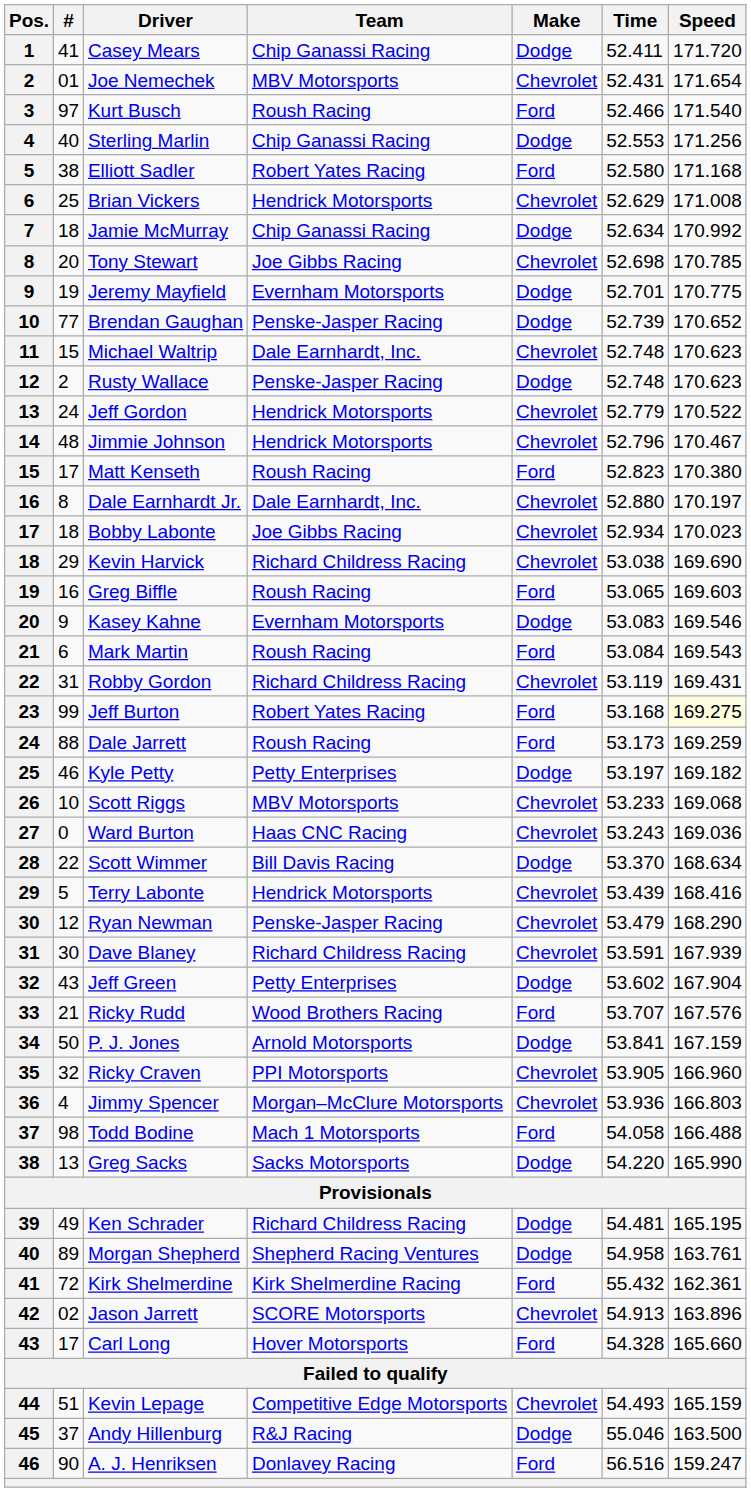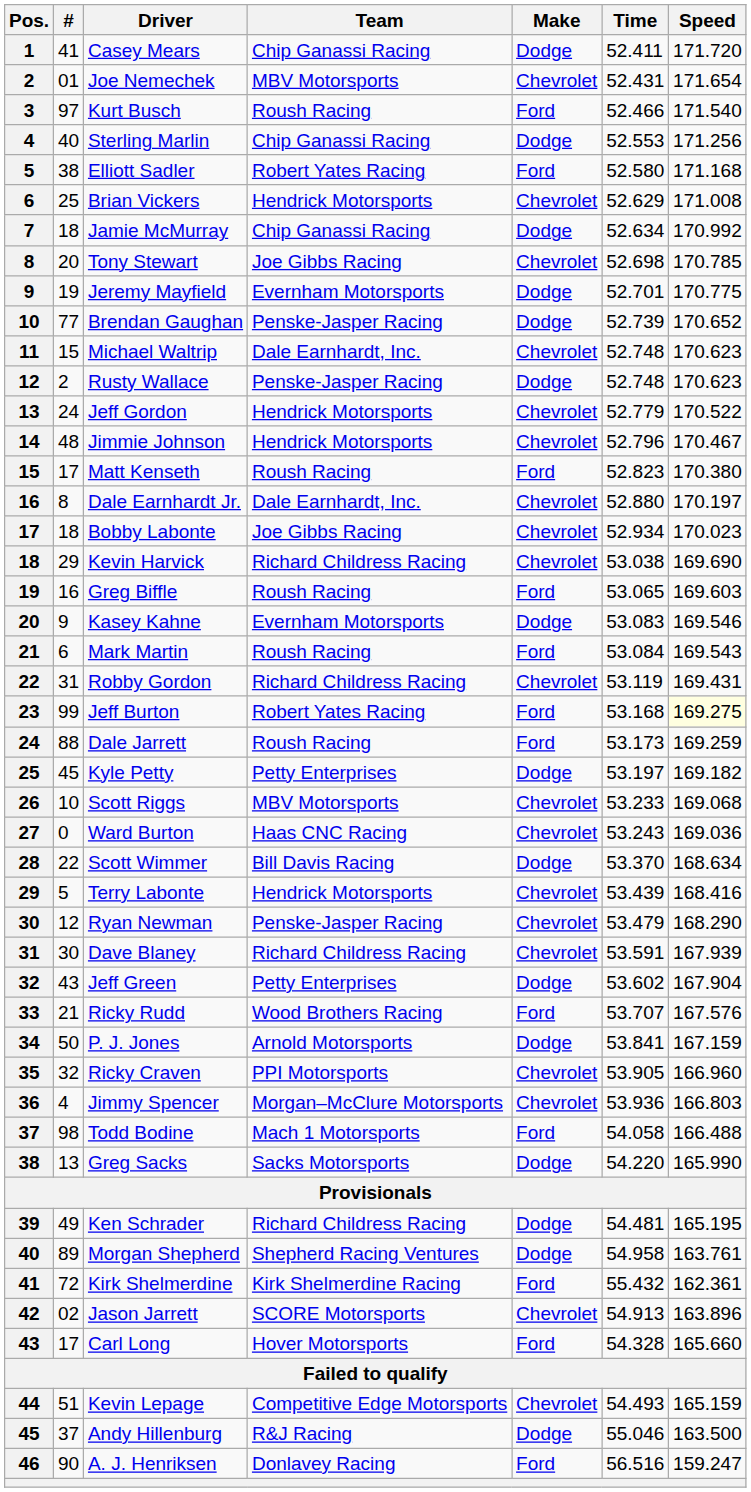Kyle Petty | #: 46 -> 45
